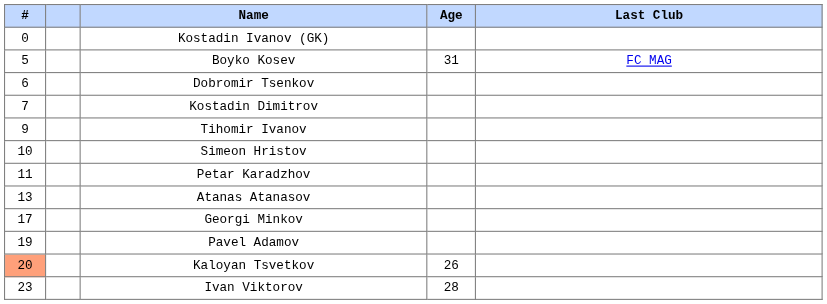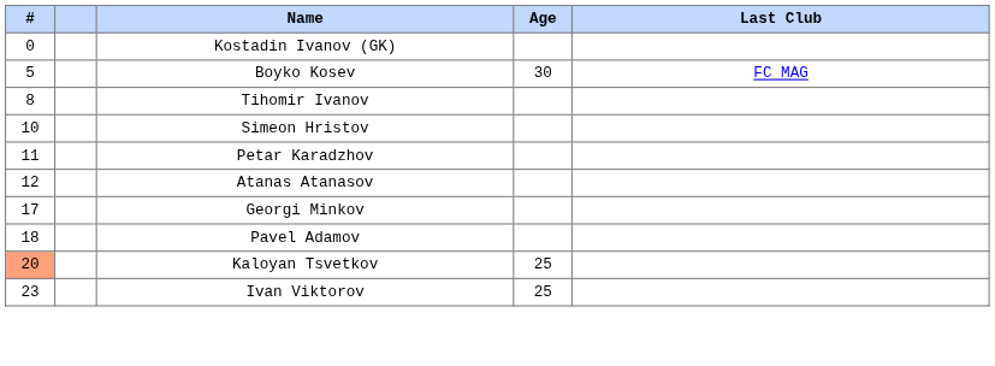Boyko Kosev | Age: 31 -> 30
- row: 6 | Dobromir Tsenkov
- row: 7 | Kostadin Dimitrov
Tihomir Ivanov | #: 9 -> 8
Atanas Atanasov | #: 13 -> 12
Pavel Adamov | #: 19 -> 18
Kaloyan Tsvetkov | Age: 26 -> 25
Ivan Viktorov | Age: 28 -> 25
